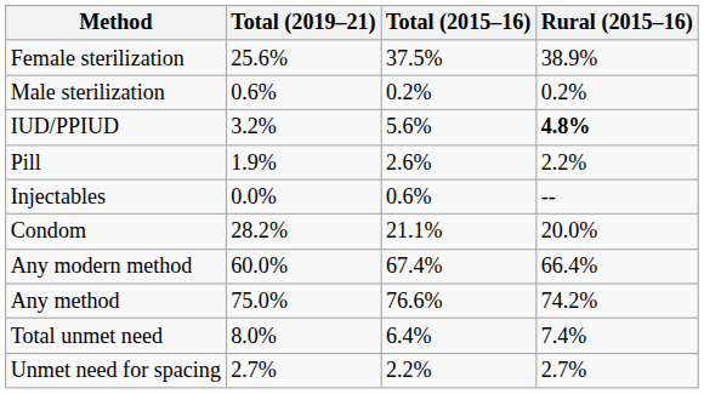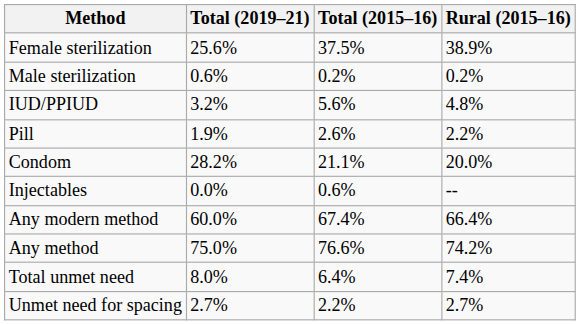IUD/PPIUD | Rural (2015–16): bold -> normal
rows swapped: Condom <-> Injectables
